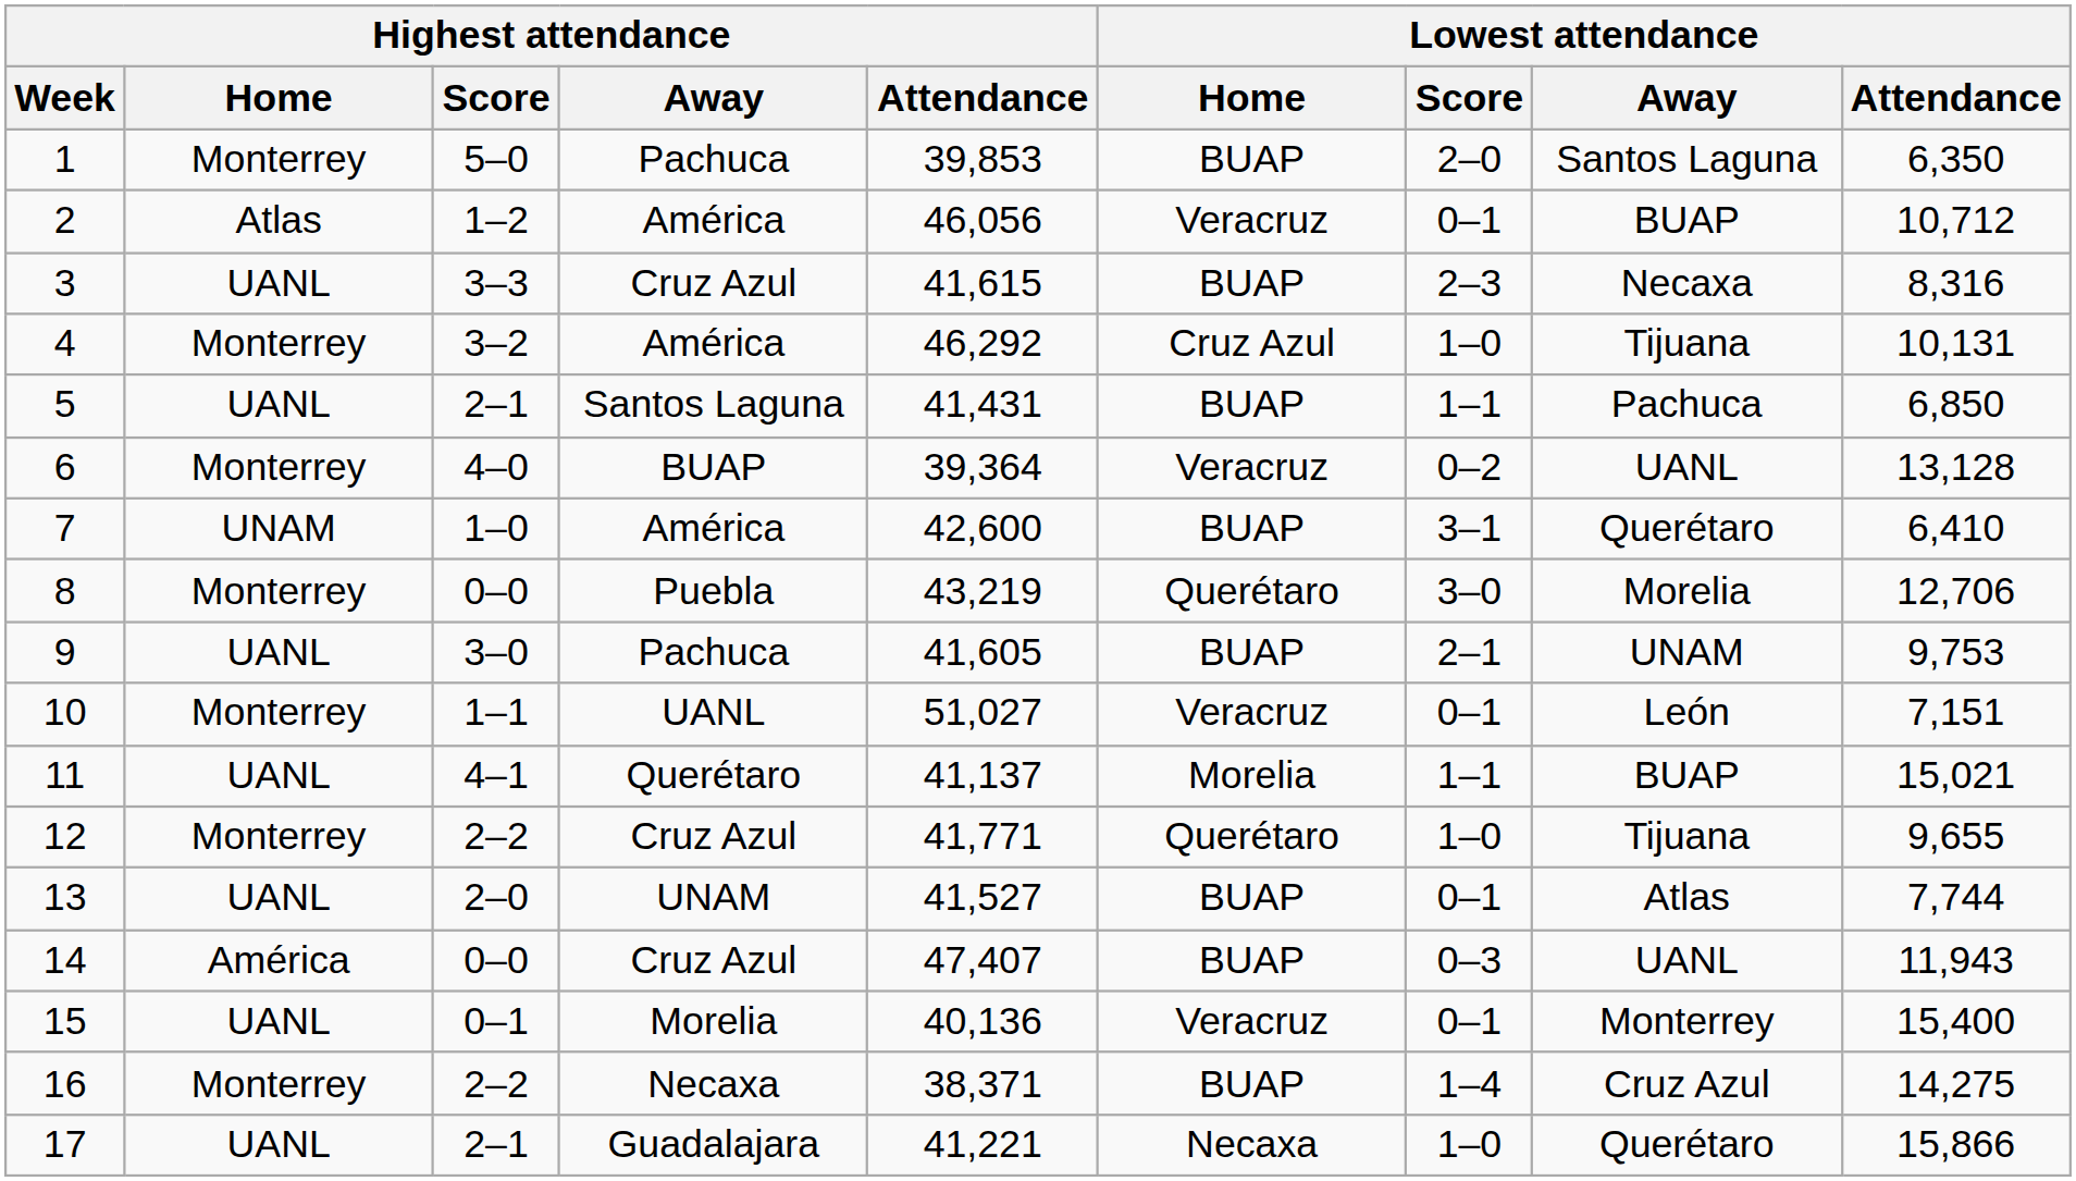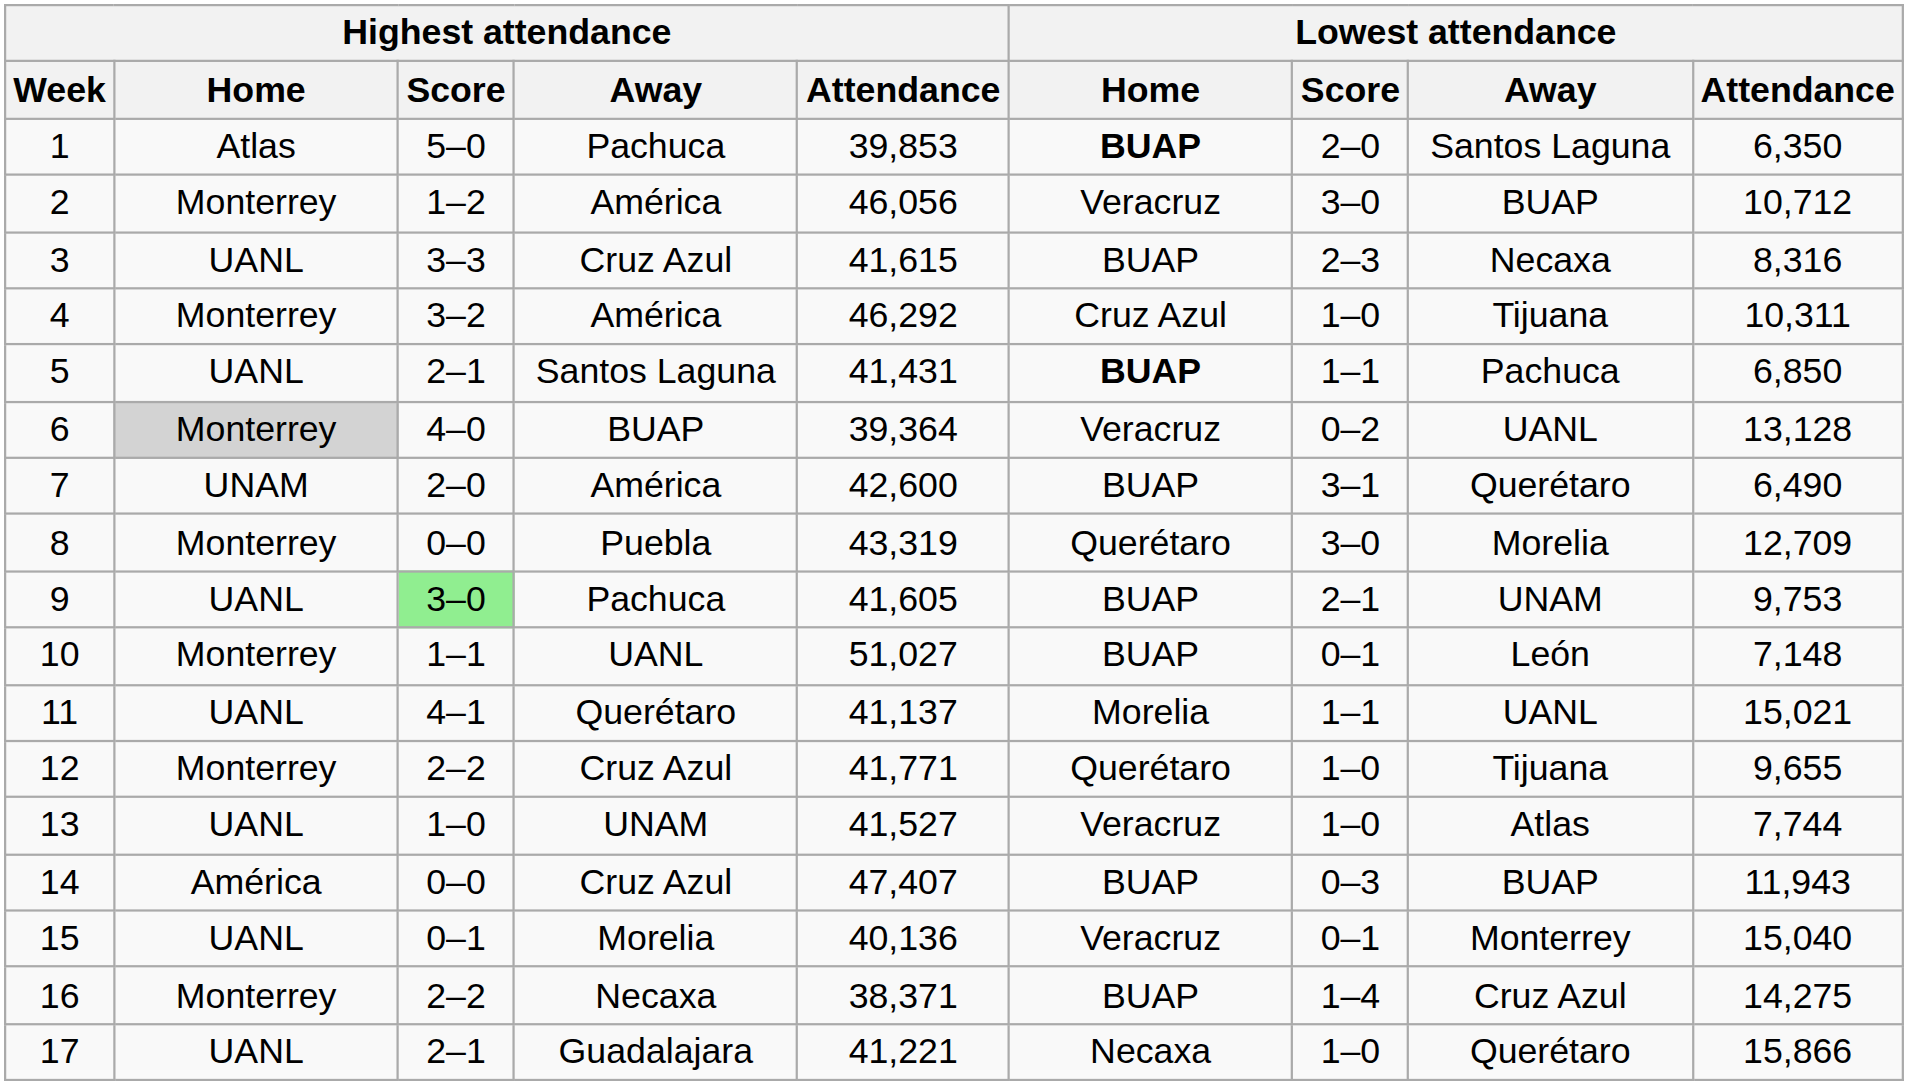1 | Highest attendance / Home: Monterrey -> Atlas
1 | Lowest attendance / Home: normal -> bold
2 | Highest attendance / Home: Atlas -> Monterrey
2 | Lowest attendance / Score: 0–1 -> 3–0
4 | Lowest attendance / Attendance: 10,131 -> 10,311
5 | Lowest attendance / Home: normal -> bold
6 | Highest attendance / Home: no background -> lightgrey background
7 | Highest attendance / Score: 1–0 -> 2–0
7 | Lowest attendance / Attendance: 6,410 -> 6,490
8 | Highest attendance / Attendance: 43,219 -> 43,319
8 | Lowest attendance / Attendance: 12,706 -> 12,709
9 | Highest attendance / Score: no background -> lightgreen background
10 | Lowest attendance / Home: Veracruz -> BUAP
10 | Lowest attendance / Attendance: 7,151 -> 7,148
11 | Lowest attendance / Away: BUAP -> UANL
13 | Highest attendance / Score: 2–0 -> 1–0
13 | Lowest attendance / Home: BUAP -> Veracruz
13 | Lowest attendance / Score: 0–1 -> 1–0
14 | Lowest attendance / Away: UANL -> BUAP
15 | Lowest attendance / Attendance: 15,400 -> 15,040
